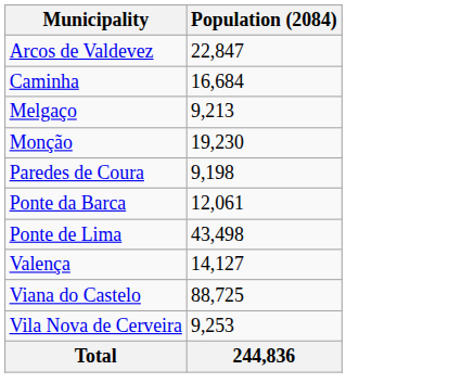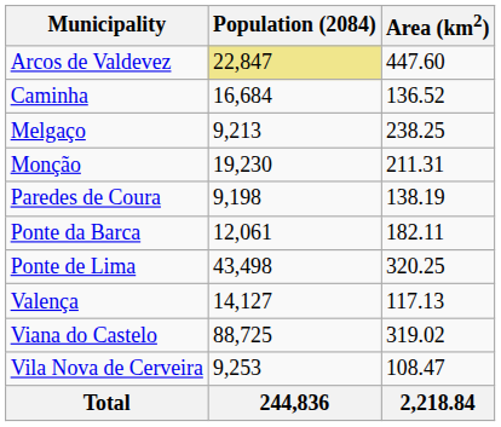+ column: Area (km2) | 447.60 | 136.52 | 238.25 | 211.31 | 138.19 | 182.11 | 320.25 | 117.13 | 319.02 | 108.47 | 2,218.84
Arcos de Valdevez | Population (2084): no background -> khaki background
